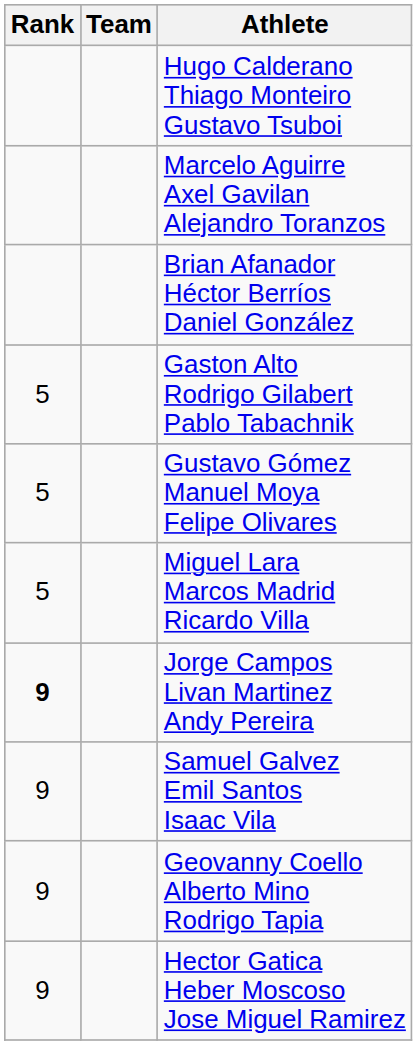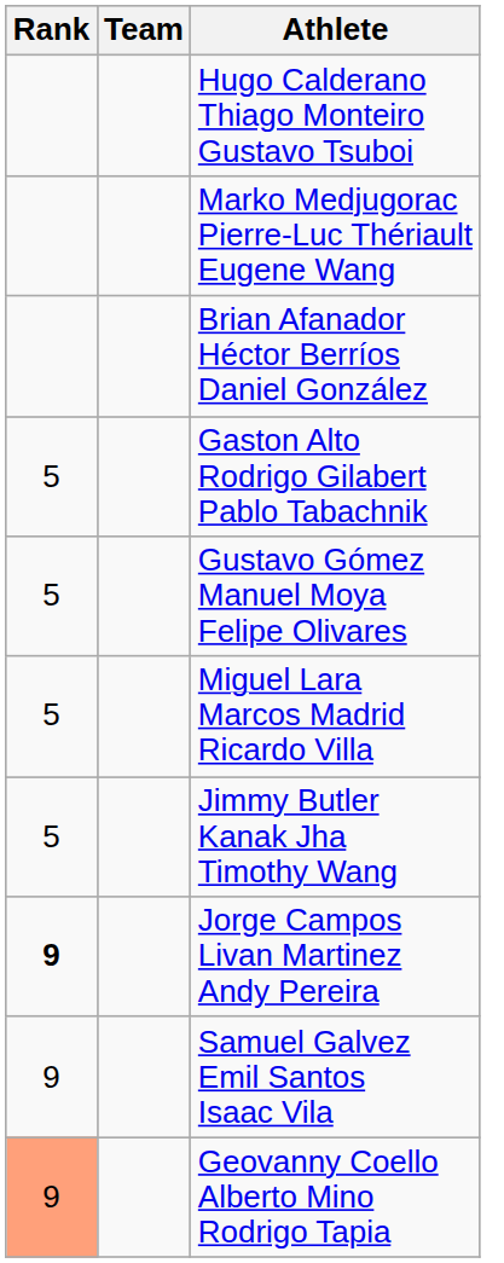- row: Marcelo Aguirre Axel Gavilan Alejandro Toranzos
+ row: Marko Medjugorac Pierre-Luc Thériault Eugene Wang
+ row: 5 | Jimmy Butler Kanak Jha Timothy Wang
Geovanny Coello Alberto Mino Rodrigo Tapia | Rank: no background -> lightsalmon background
- row: 9 | Hector Gatica Heber Moscoso Jose Miguel Ramirez
